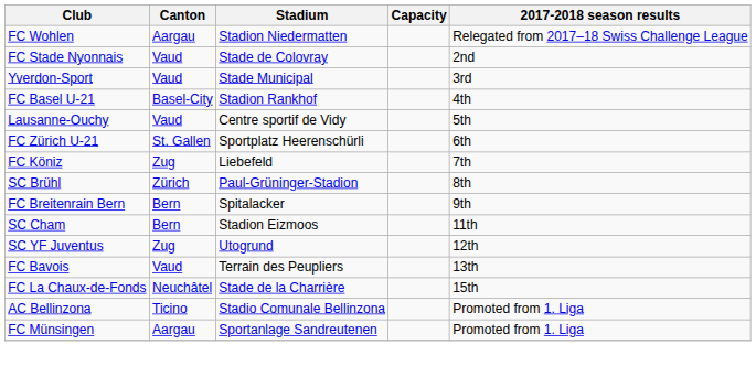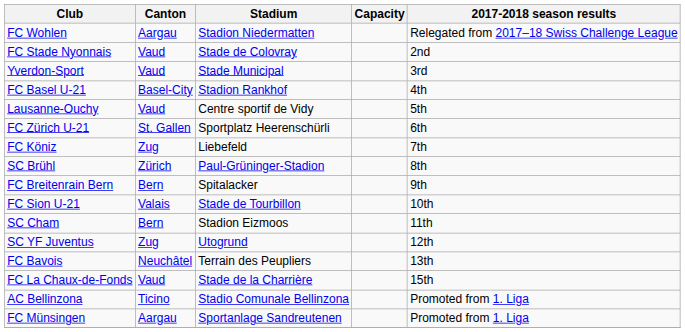+ row: FC Sion U-21 | Valais | Stade de Tourbillon | 10th
FC Bavois | Canton: Vaud -> Neuchâtel
FC La Chaux-de-Fonds | Canton: Neuchâtel -> Vaud
